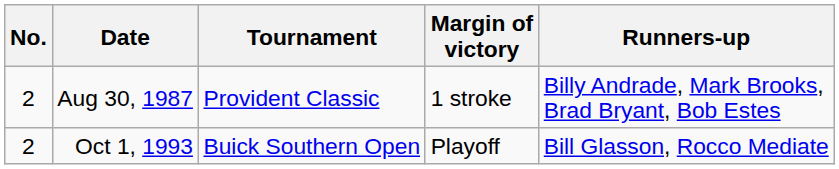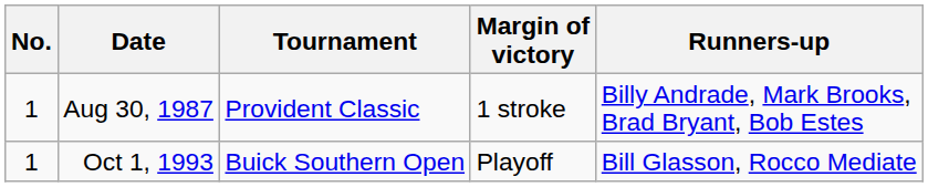Aug 30, 1987 | No.: 2 -> 1
Oct 1, 1993 | No.: 2 -> 1
